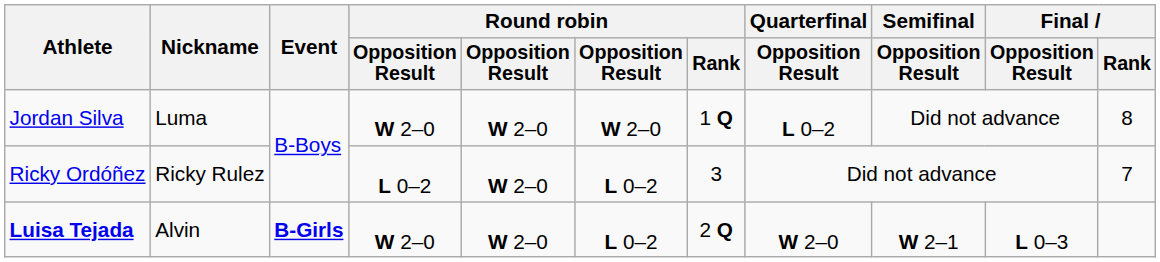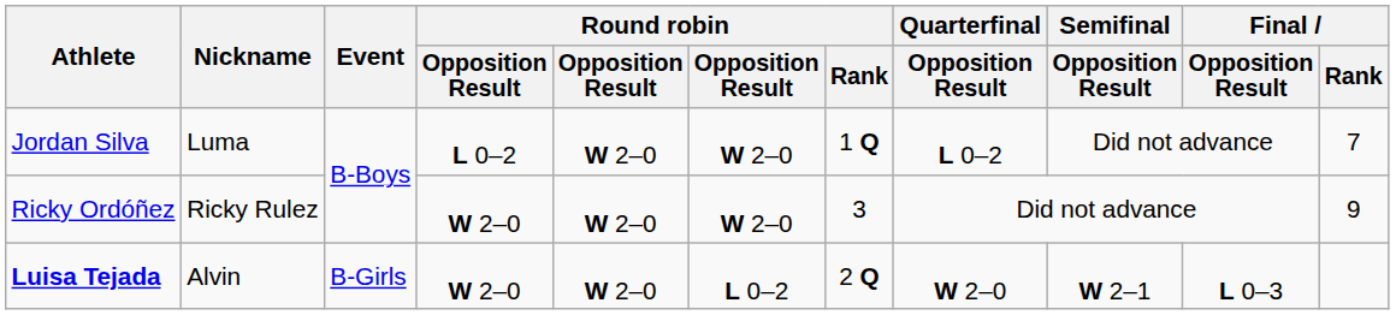Jordan Silva | column 4: W 2–0 -> L 0–2
Jordan Silva | Final / Rank: 8 -> 7
Ricky Ordóñez | column 4: L 0–2 -> W 2–0
Ricky Ordóñez | column 6: L 0–2 -> W 2–0
Ricky Ordóñez | Final / Rank: 7 -> 9
Luisa Tejada | Event: bold -> normal
